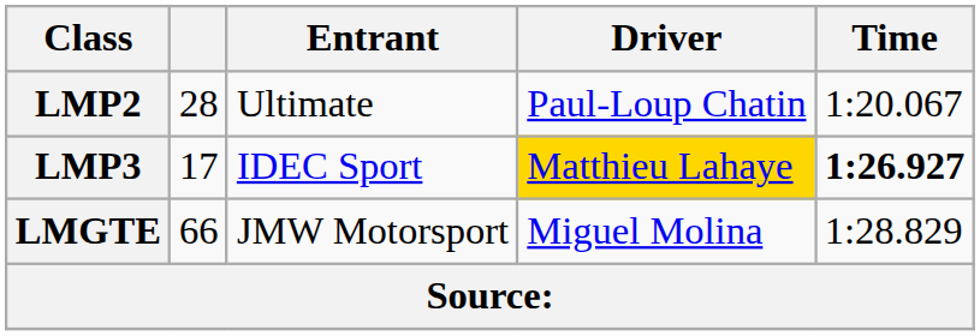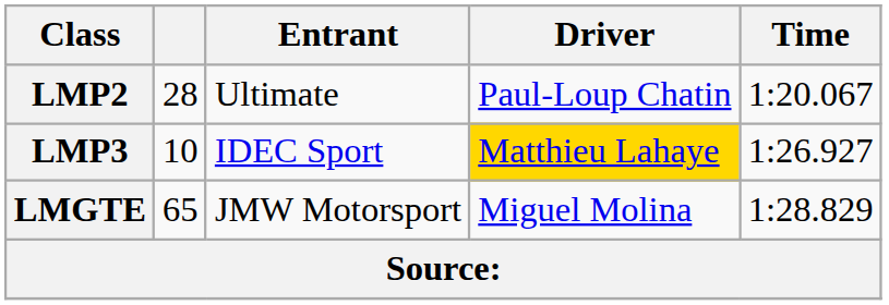LMP3 | column 2: 17 -> 10
LMP3 | Time: bold -> normal
LMGTE | column 2: 66 -> 65
